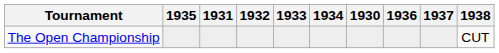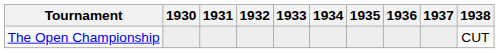columns swapped: 1930 <-> 1935
